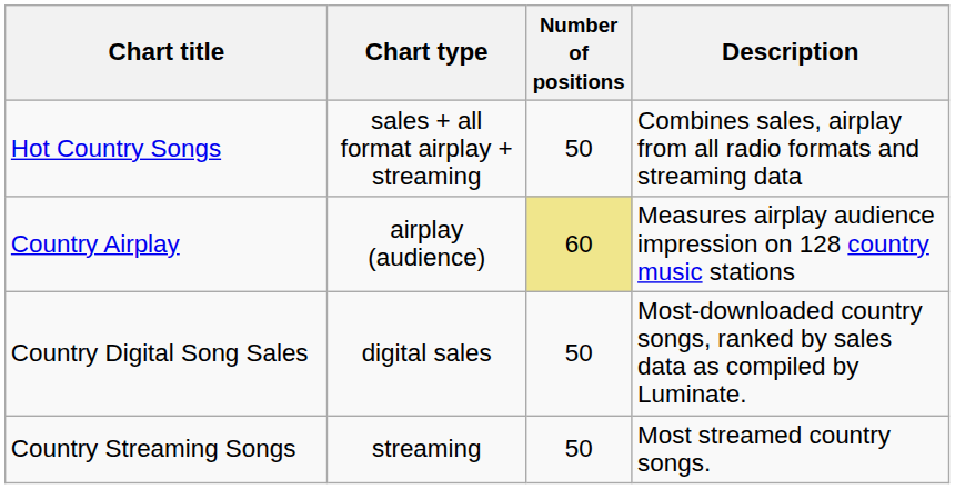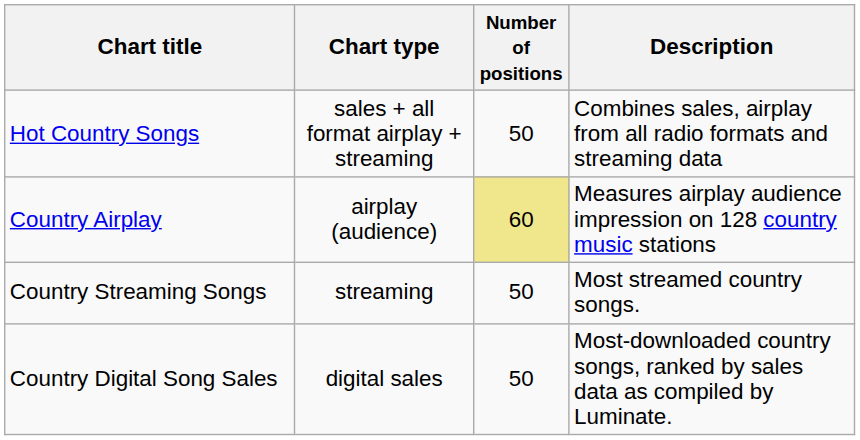rows swapped: Country Digital Song Sales <-> Country Streaming Songs
